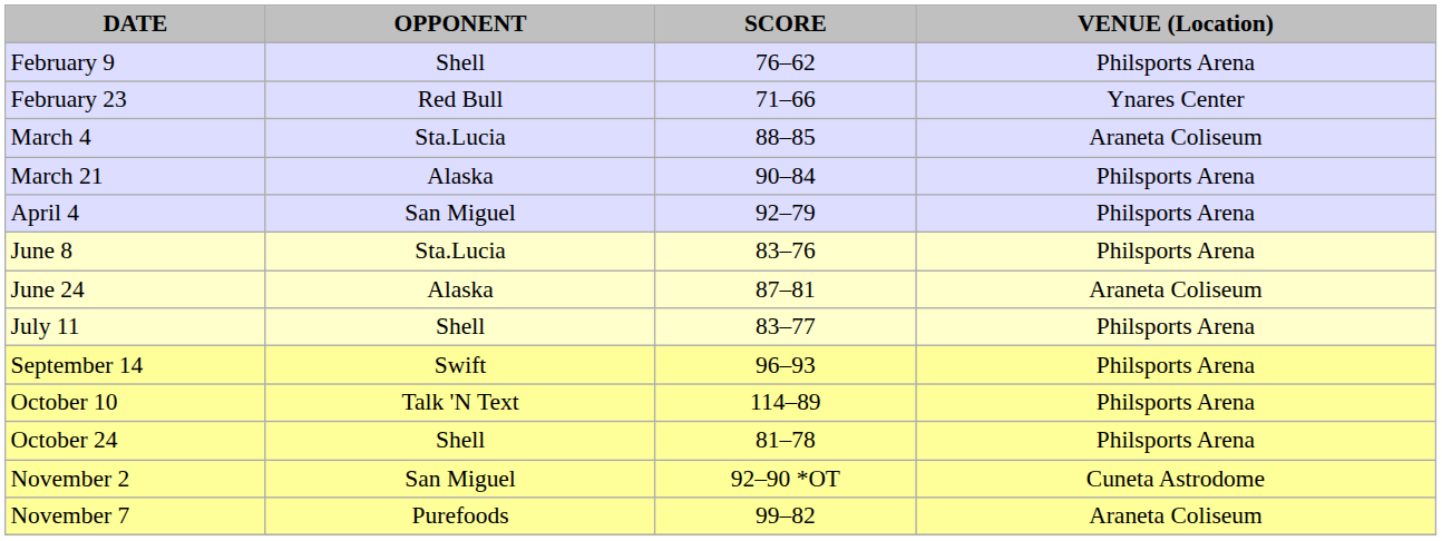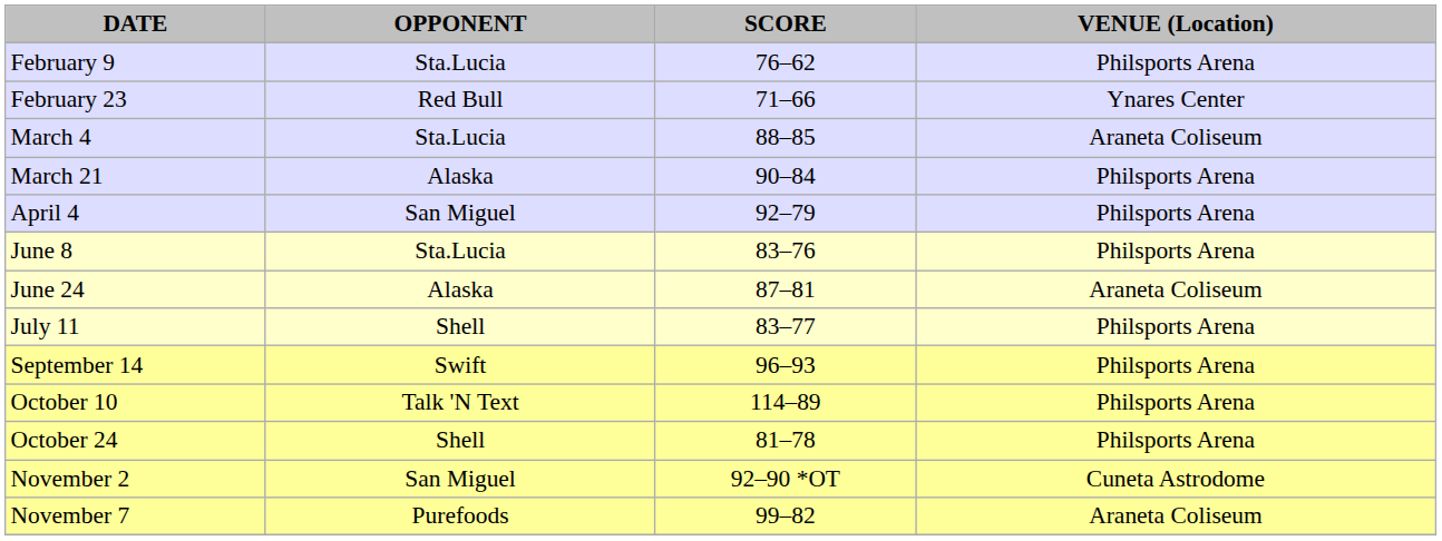February 9 | OPPONENT: Shell -> Sta.Lucia
